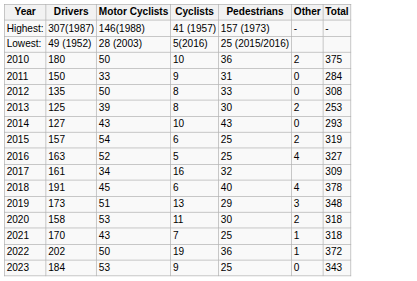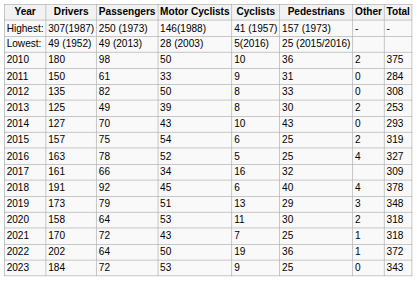+ column: Passengers | 250 (1973) | 49 (2013) | 98 | 61 | 82 | 49 | 70 | 75 | 78 | 66 | 92 | 79 | 64 | 72 | 64 | 72
